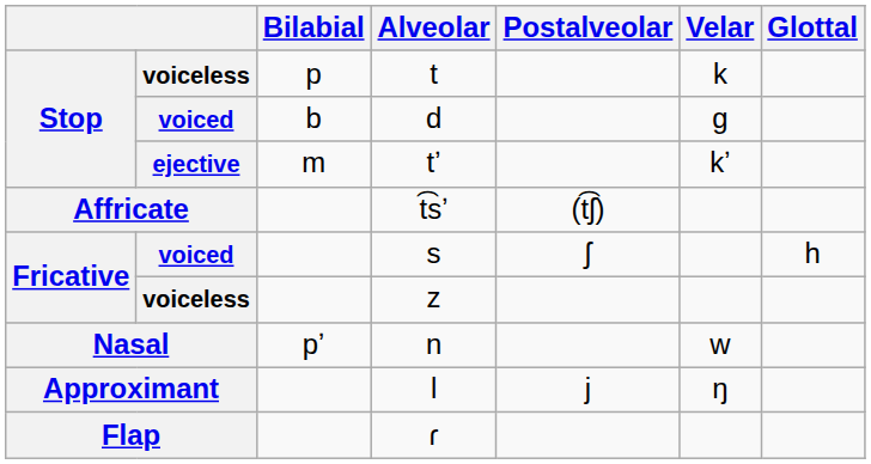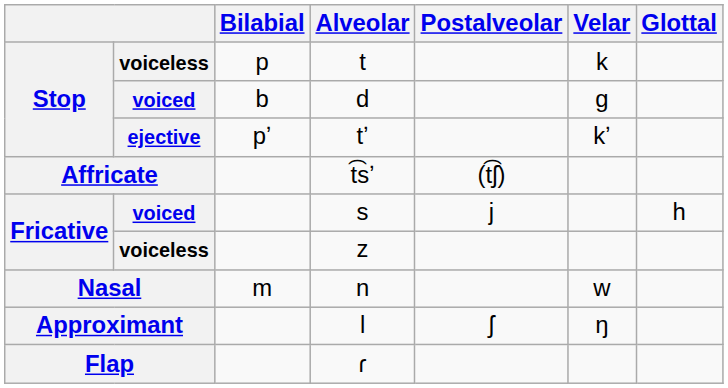tʼ | Bilabial: m -> pʼ
s | Postalveolar: ʃ -> j
n | Bilabial: pʼ -> m
l | Postalveolar: j -> ʃ
